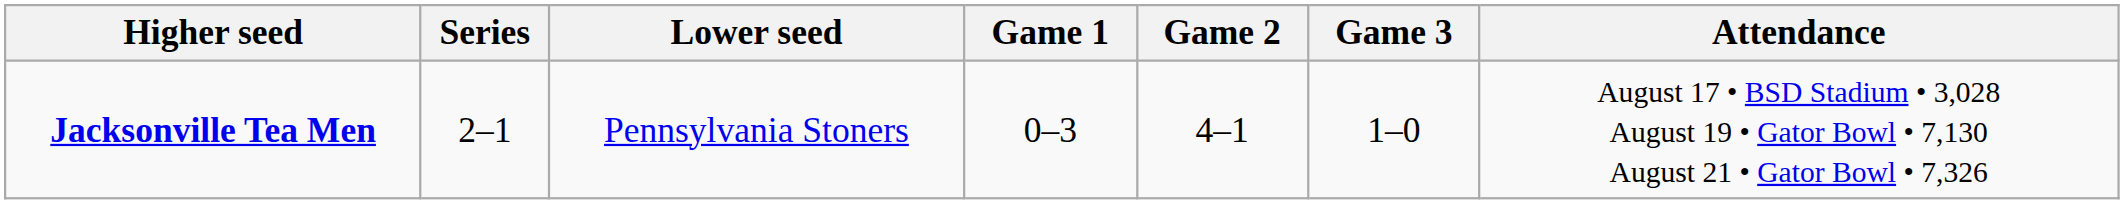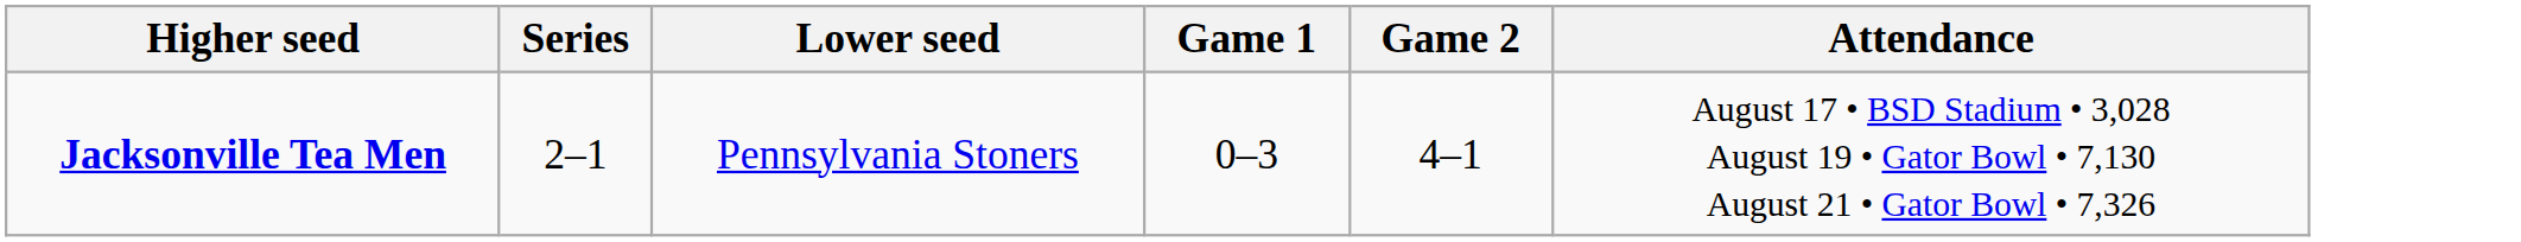- column: Game 3 | 1–0
